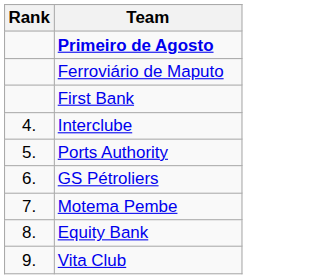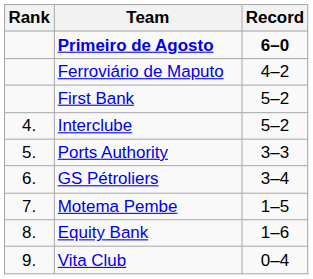+ column: Record | 6–0 | 4–2 | 5–2 | 5–2 | 3–3 | 3–4 | 1–5 | 1–6 | 0–4
